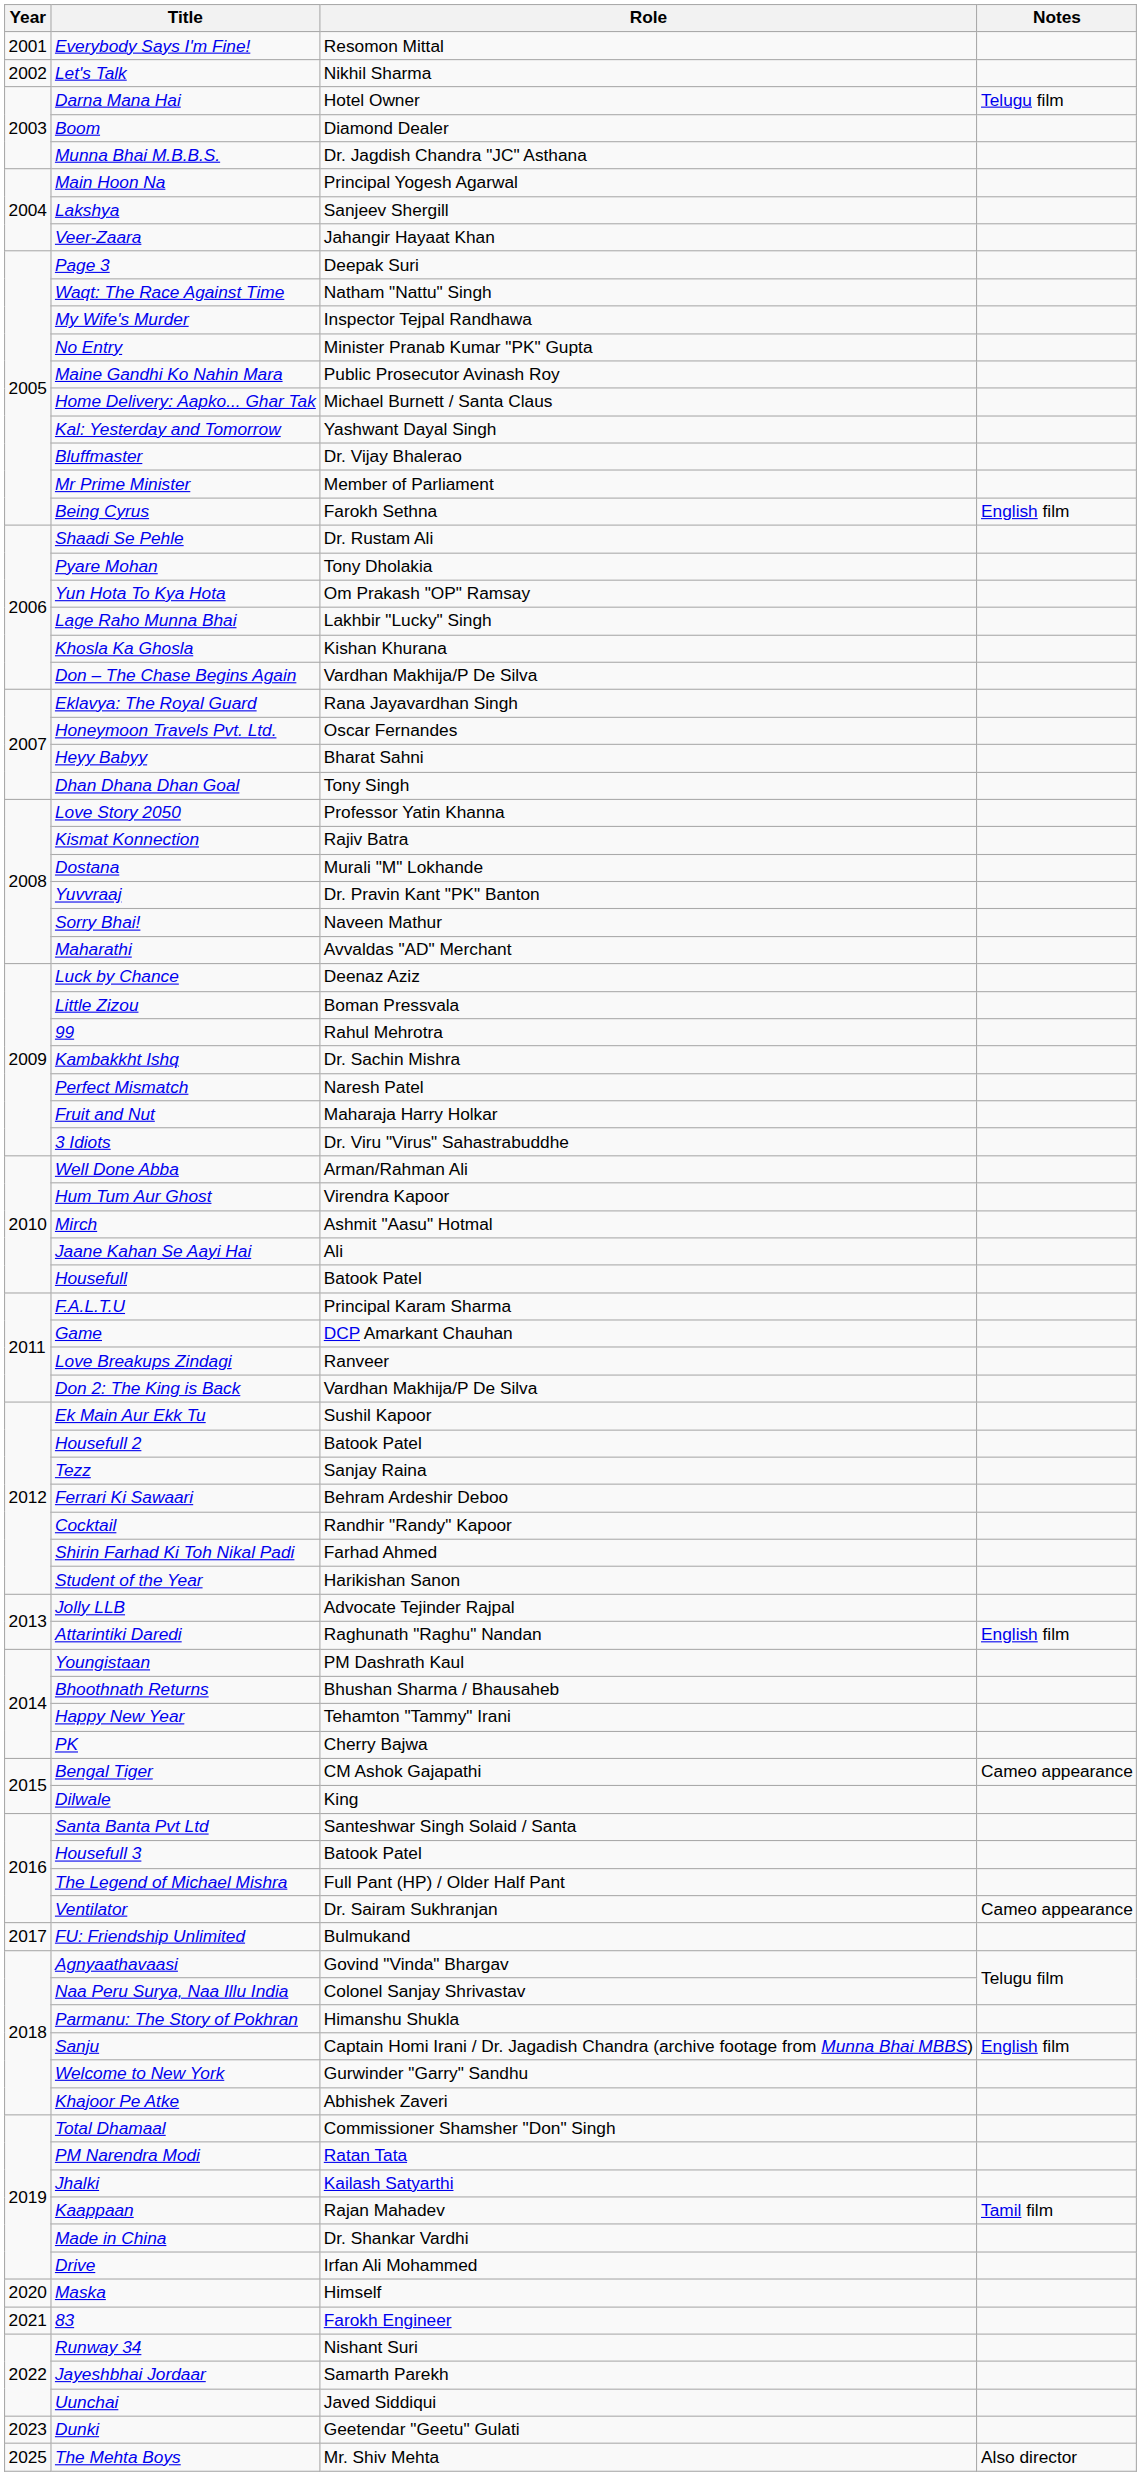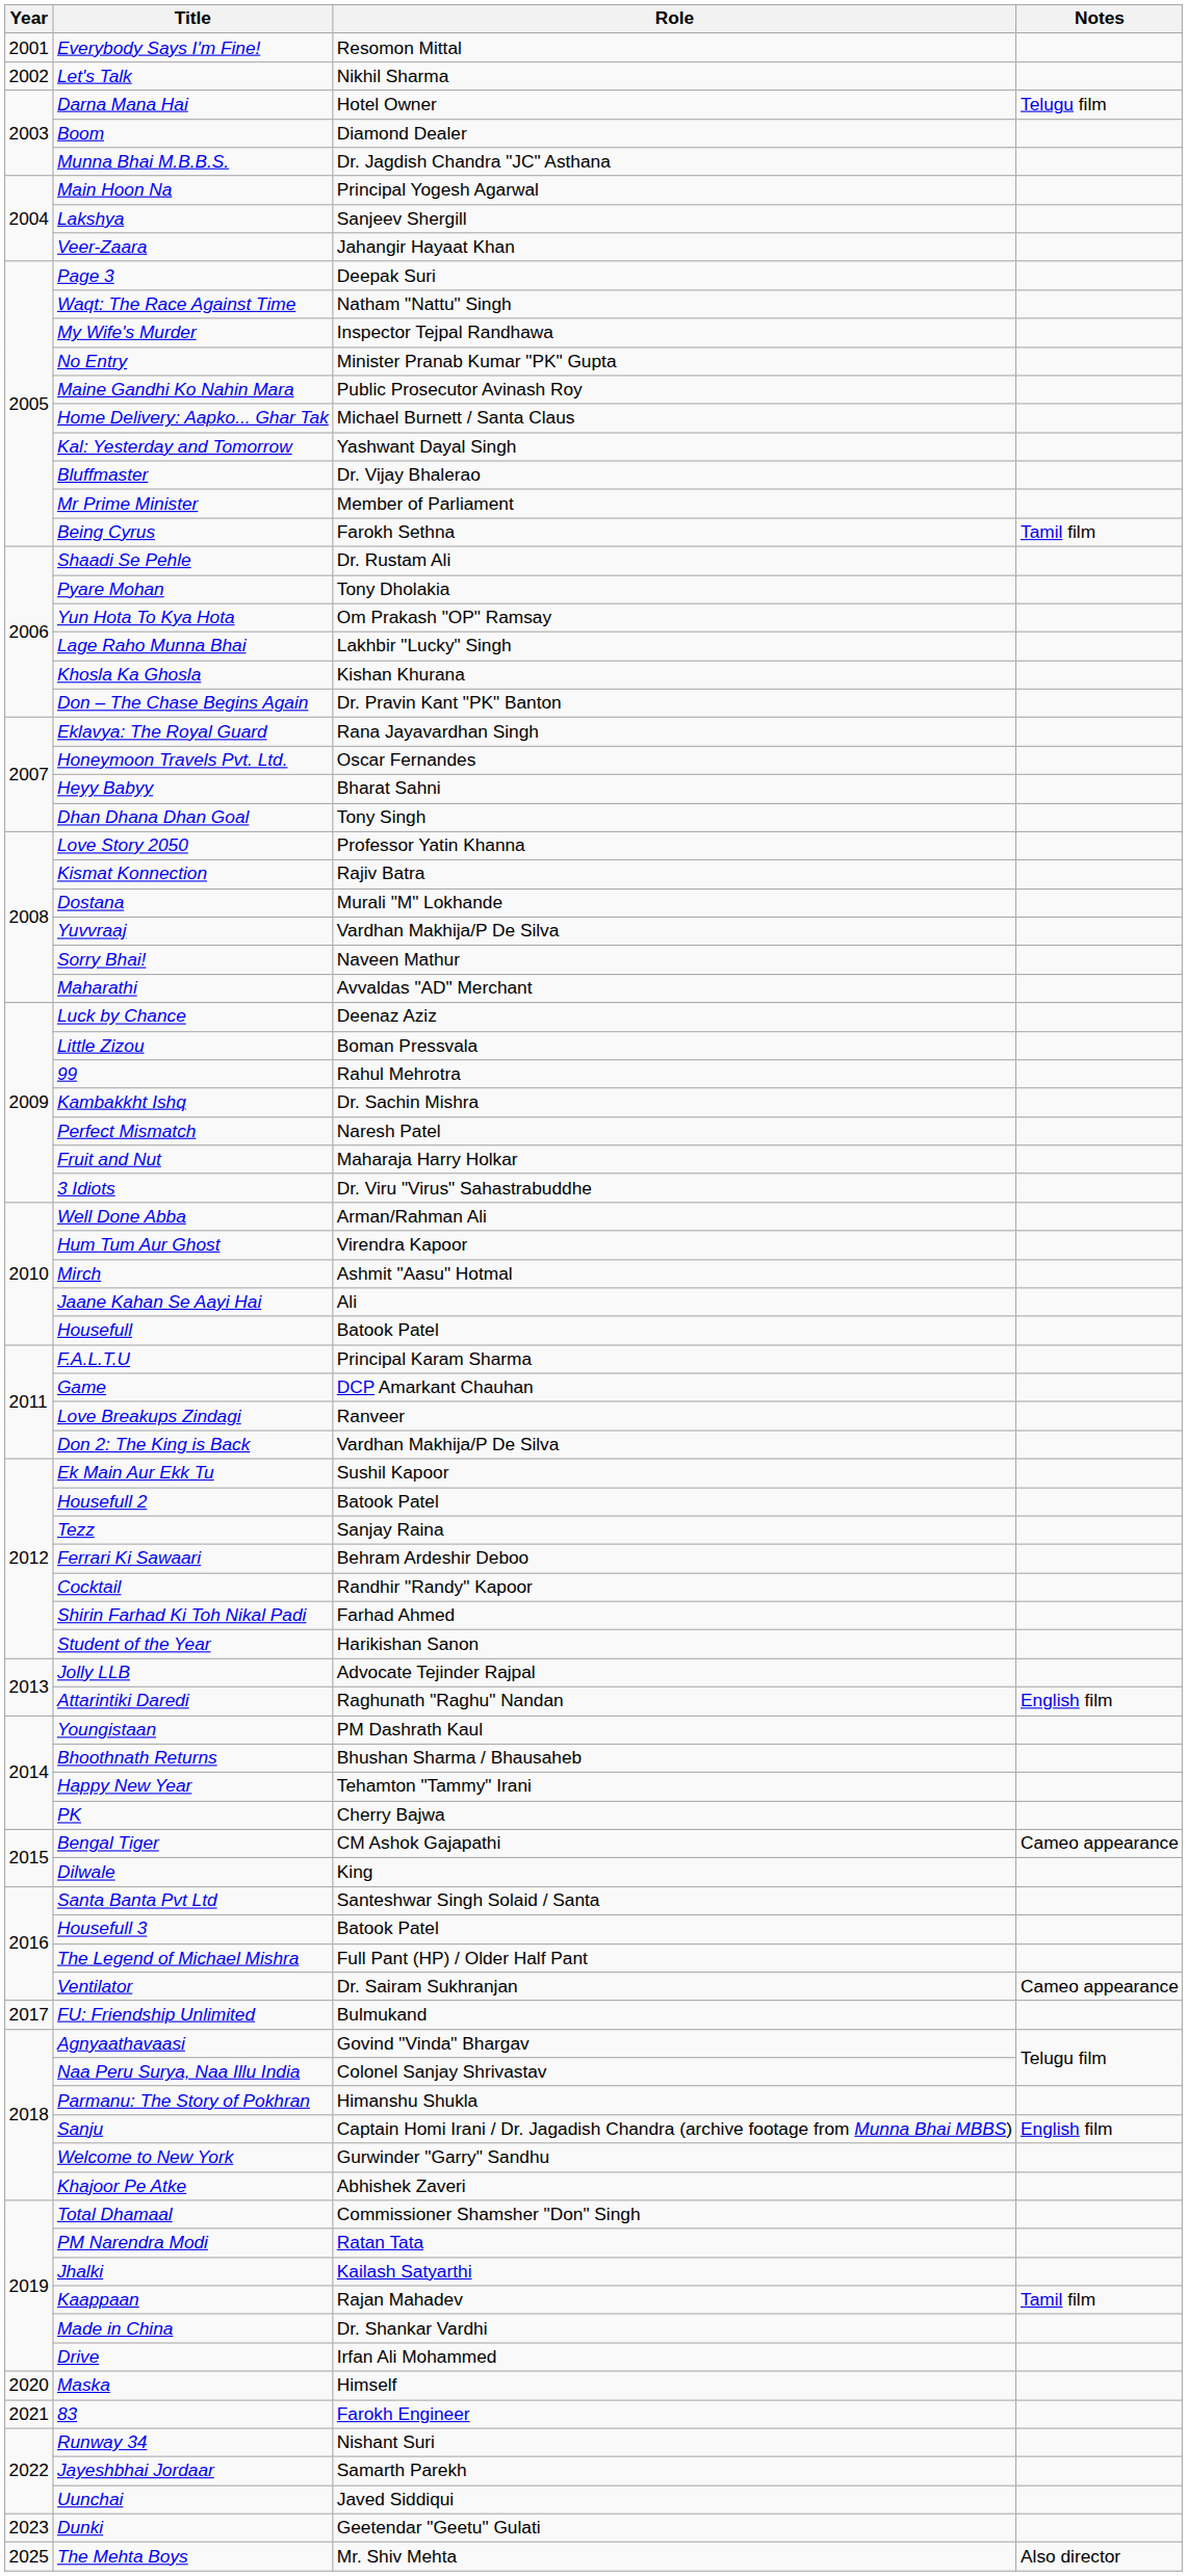Being Cyrus | Notes: English film -> Tamil film
Don – The Chase Begins Again | Role: Vardhan Makhija/P De Silva -> Dr. Pravin Kant "PK" Banton
Yuvvraaj | Role: Dr. Pravin Kant "PK" Banton -> Vardhan Makhija/P De Silva
